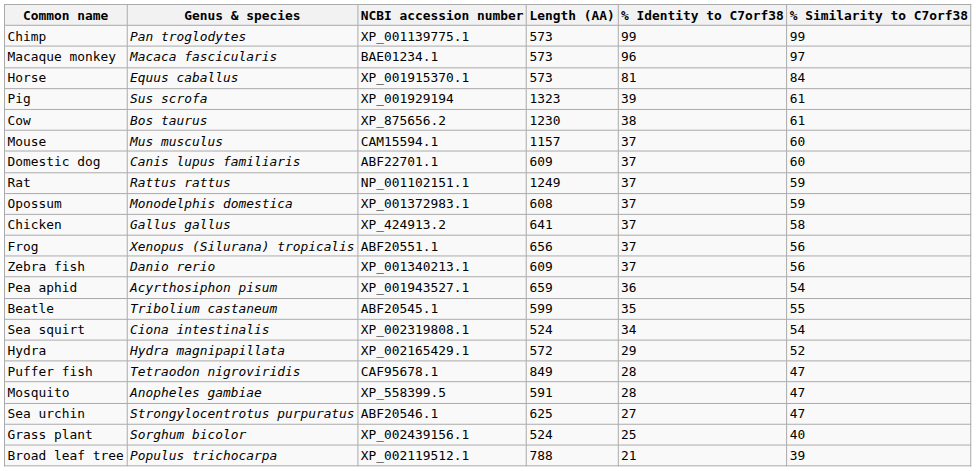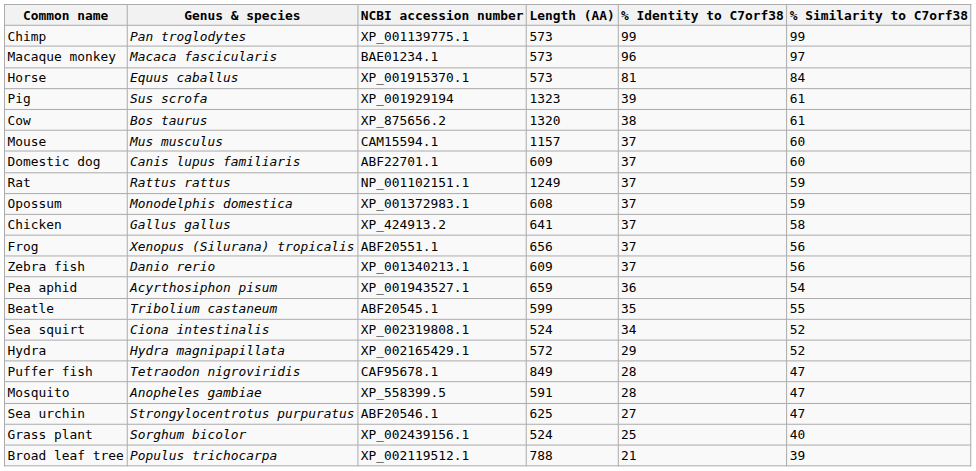Cow | Length (AA): 1230 -> 1320
Sea squirt | % Similarity to C7orf38: 54 -> 52
